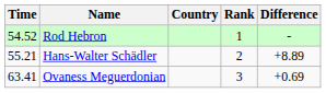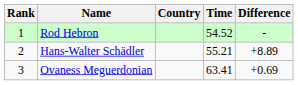columns swapped: Rank <-> Time
